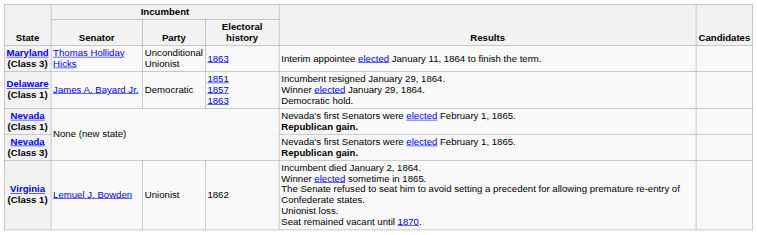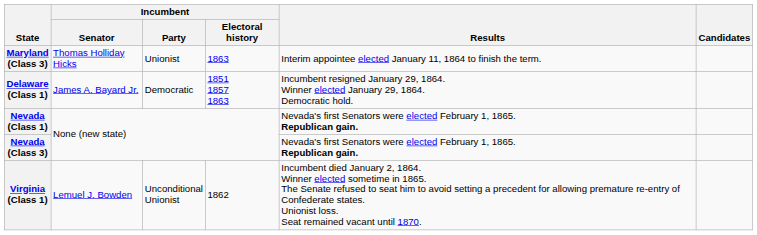Maryland (Class 3) | Incumbent / Party: Unconditional Unionist -> Unionist
Virginia (Class 1) | Incumbent / Party: Unionist -> Unconditional Unionist
